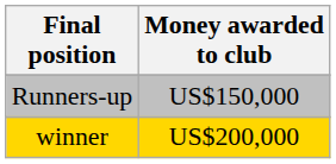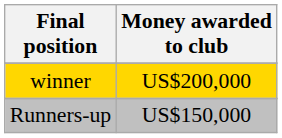rows swapped: winner <-> Runners-up
